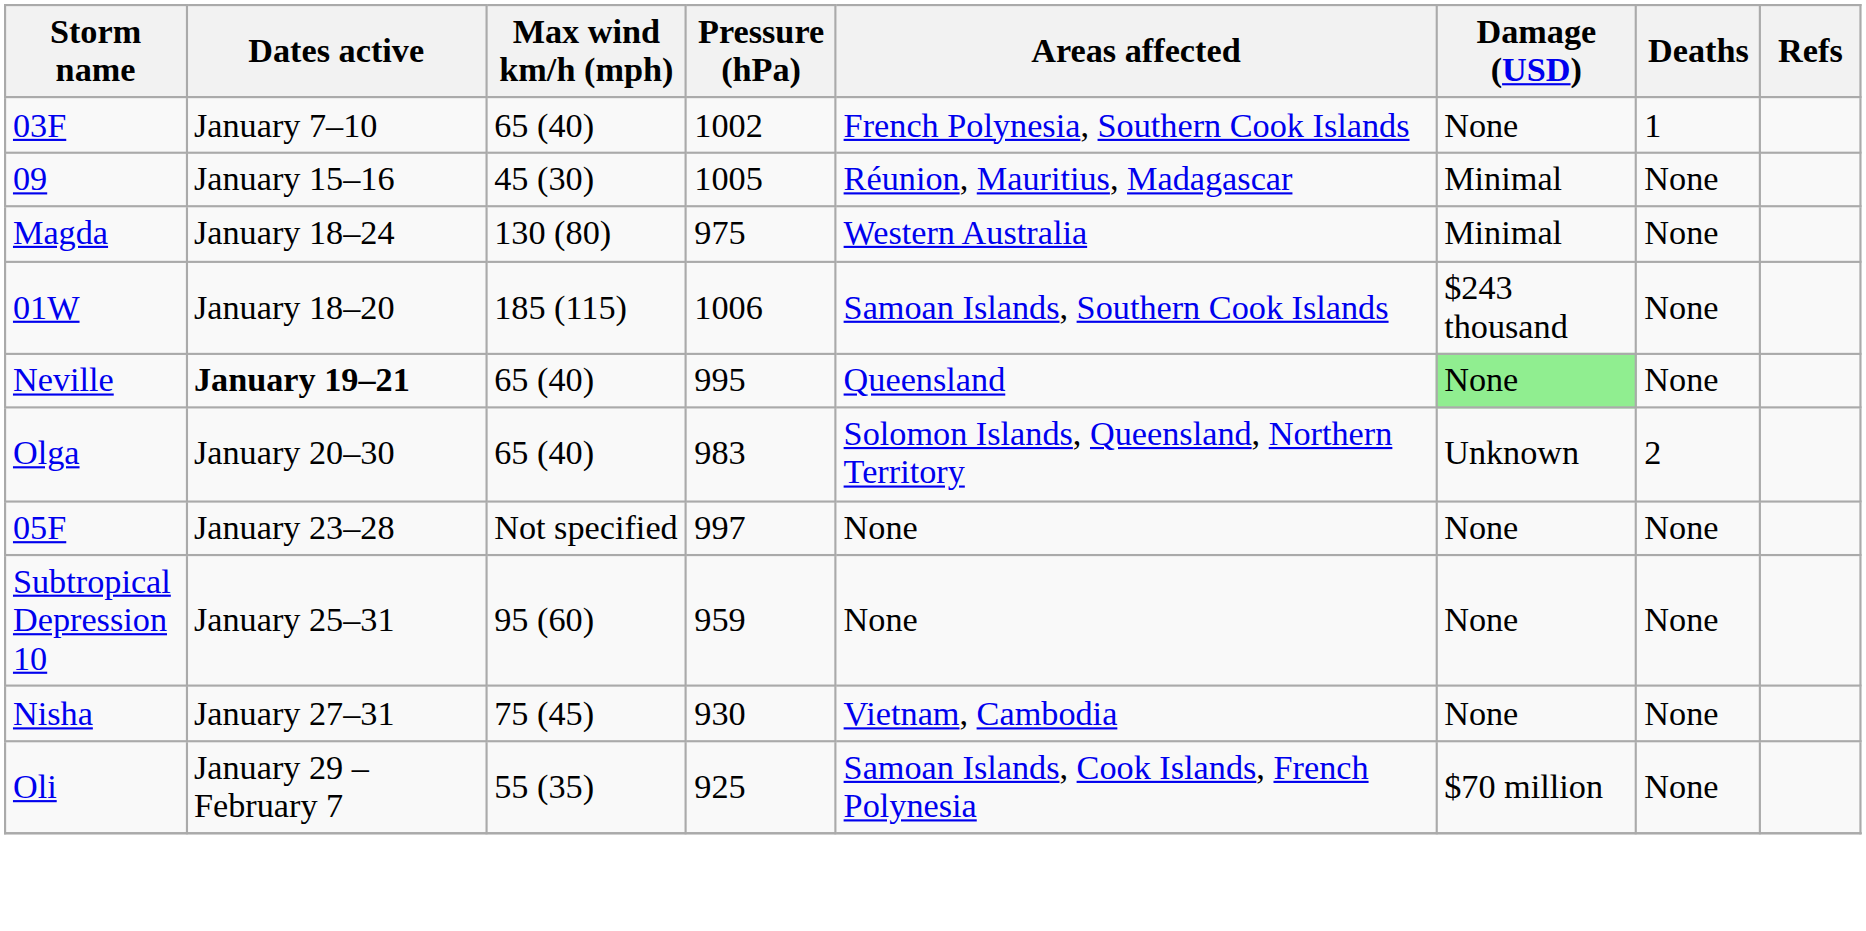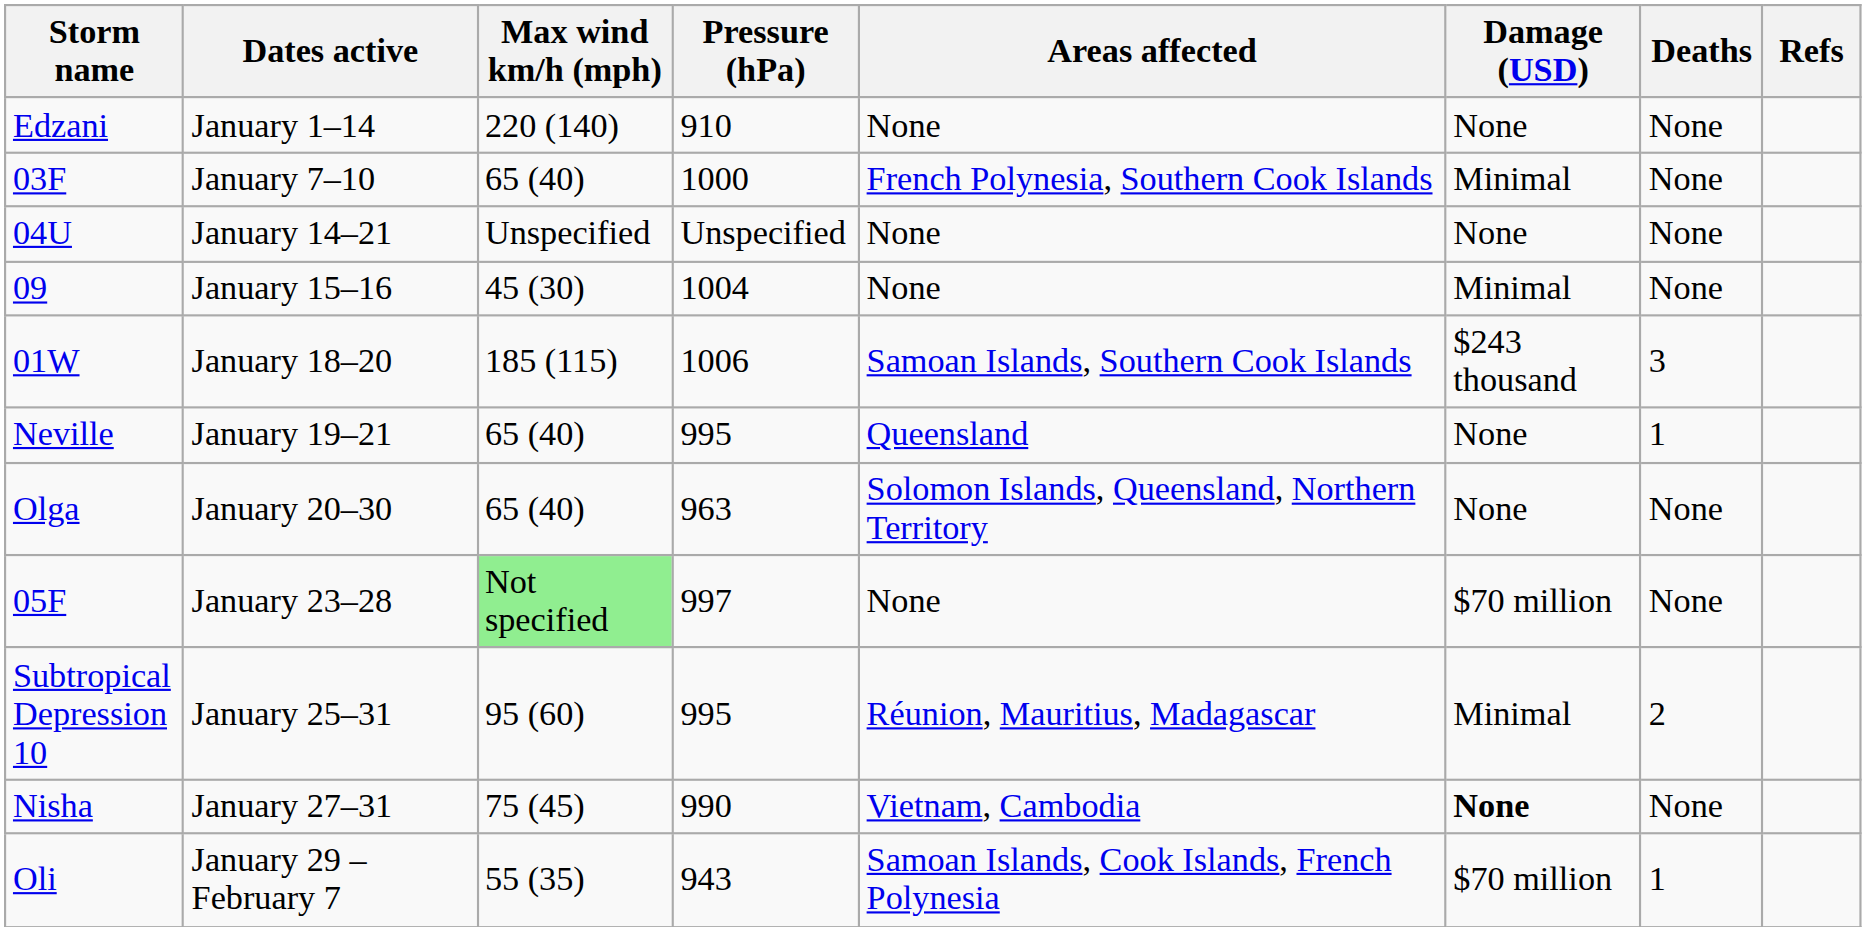+ row: Edzani | January 1–14 | 220 (140) | 910 | None | None | None
03F | Pressure (hPa): 1002 -> 1000
03F | Damage (USD): None -> Minimal
03F | Deaths: 1 -> None
+ row: 04U | January 14–21 | Unspecified | Unspecified | None | None | None
09 | Pressure (hPa): 1005 -> 1004
09 | Areas affected: Réunion, Mauritius, Madagascar -> None
- row: Magda | January 18–24 | 130 (80) | 975 | Western Australia | Minimal | None
01W | Deaths: None -> 3
Neville | Dates active: bold -> normal
Neville | Damage (USD): lightgreen background -> no background
Neville | Deaths: None -> 1
Olga | Pressure (hPa): 983 -> 963
Olga | Damage (USD): Unknown -> None
Olga | Deaths: 2 -> None
05F | Max wind km/h (mph): no background -> lightgreen background
05F | Damage (USD): None -> $70 million
Subtropical Depression 10 | Pressure (hPa): 959 -> 995
Subtropical Depression 10 | Areas affected: None -> Réunion, Mauritius, Madagascar
Subtropical Depression 10 | Damage (USD): None -> Minimal
Subtropical Depression 10 | Deaths: None -> 2
Nisha | Pressure (hPa): 930 -> 990
Nisha | Damage (USD): normal -> bold
Oli | Pressure (hPa): 925 -> 943
Oli | Deaths: None -> 1
